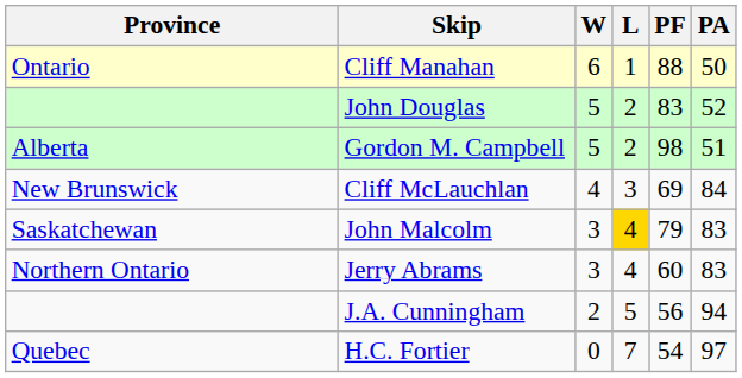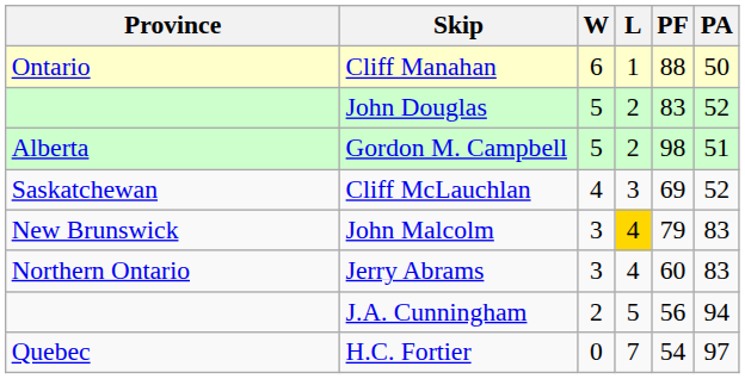Cliff McLauchlan | Province: New Brunswick -> Saskatchewan
Cliff McLauchlan | PA: 84 -> 52
John Malcolm | Province: Saskatchewan -> New Brunswick
